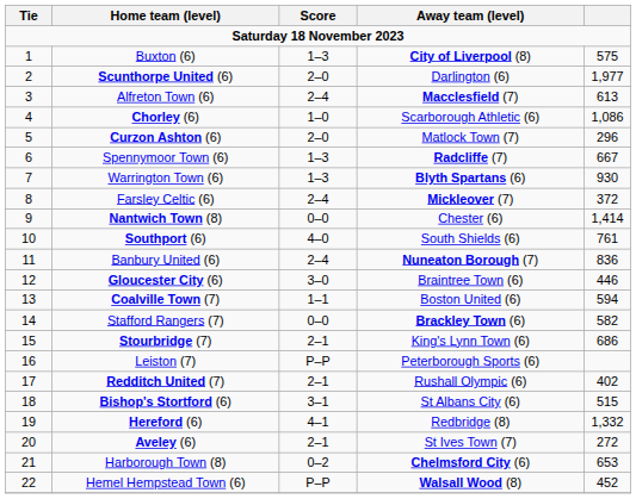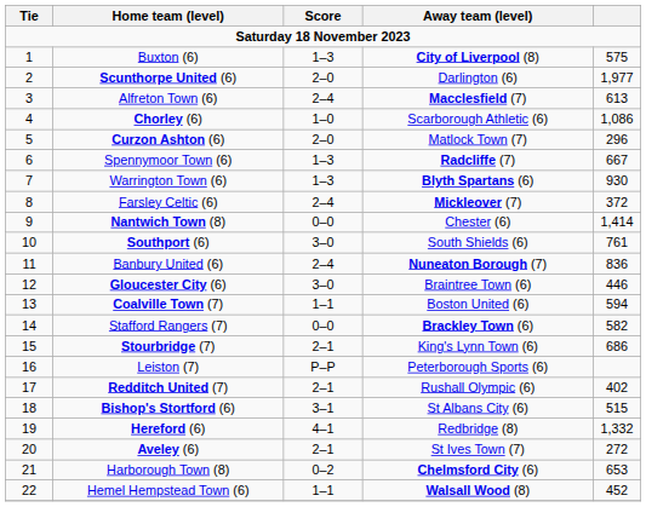Southport (6) | Score: 4–0 -> 3–0
Hemel Hempstead Town (6) | Score: P–P -> 1–1
